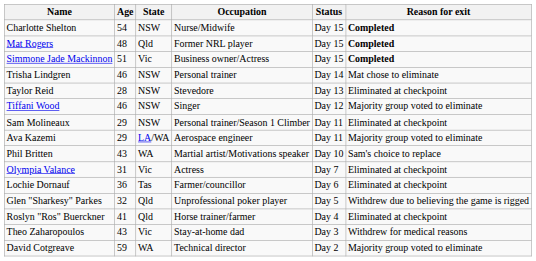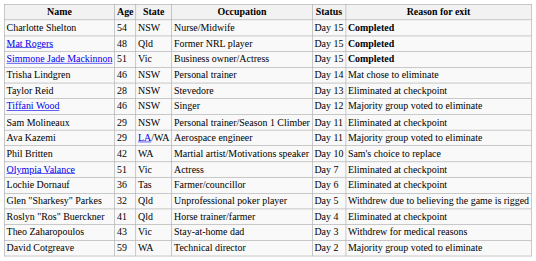Phil Britten | Age: 43 -> 42
Olympia Valance | Age: 31 -> 51
